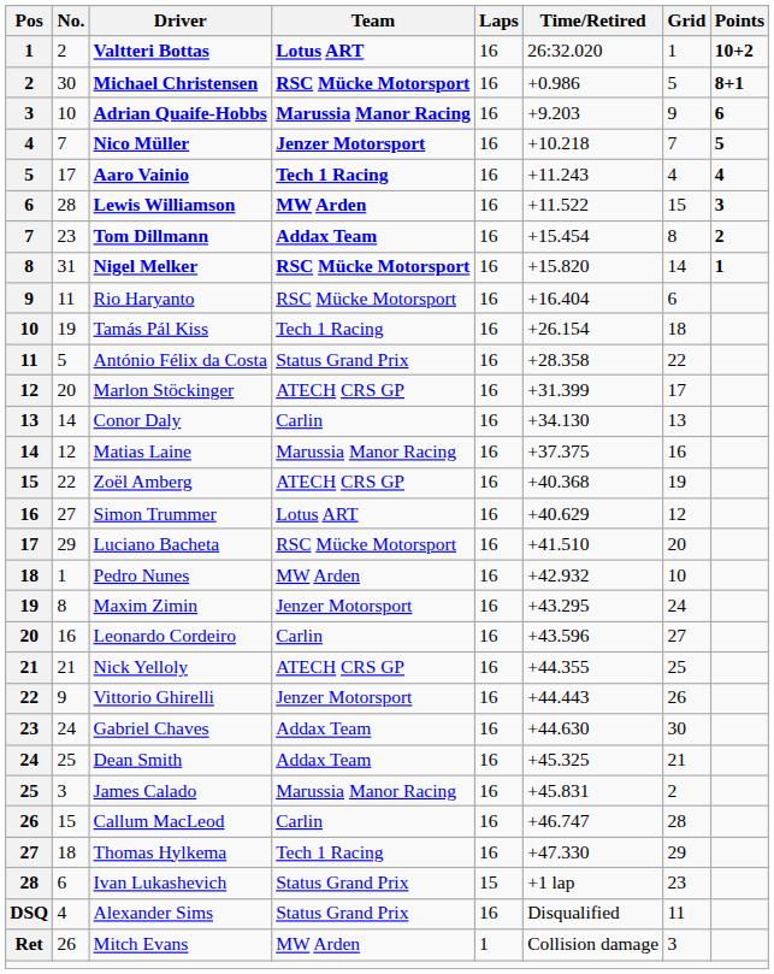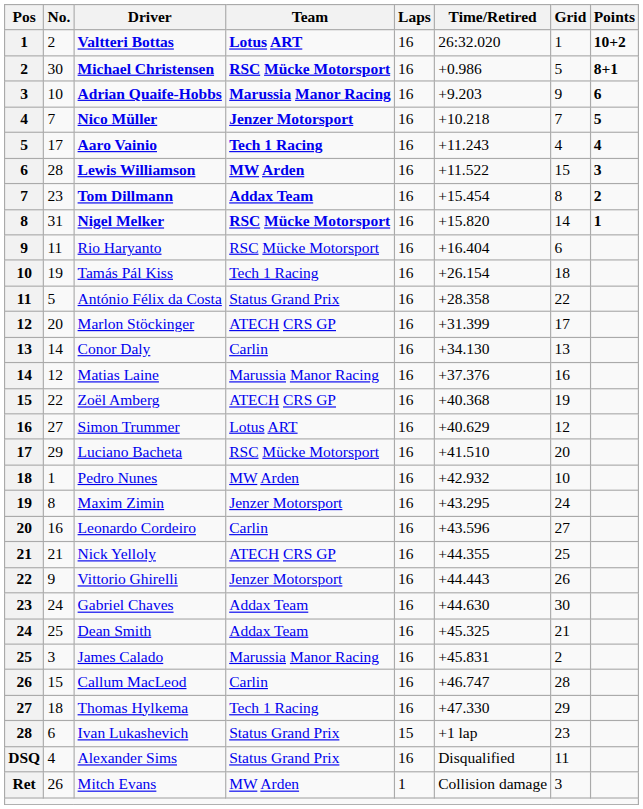Matias Laine | Time/Retired: +37.375 -> +37.376
